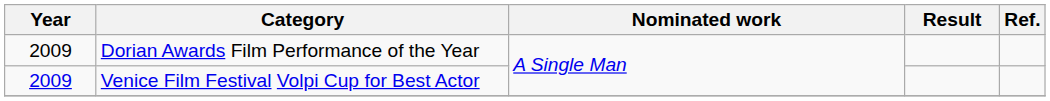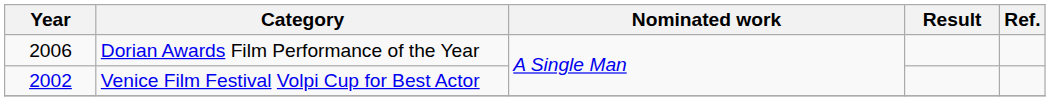Dorian Awards Film Performance of the Year | Year: 2009 -> 2006
Venice Film Festival Volpi Cup for Best Actor | Year: 2009 -> 2002
